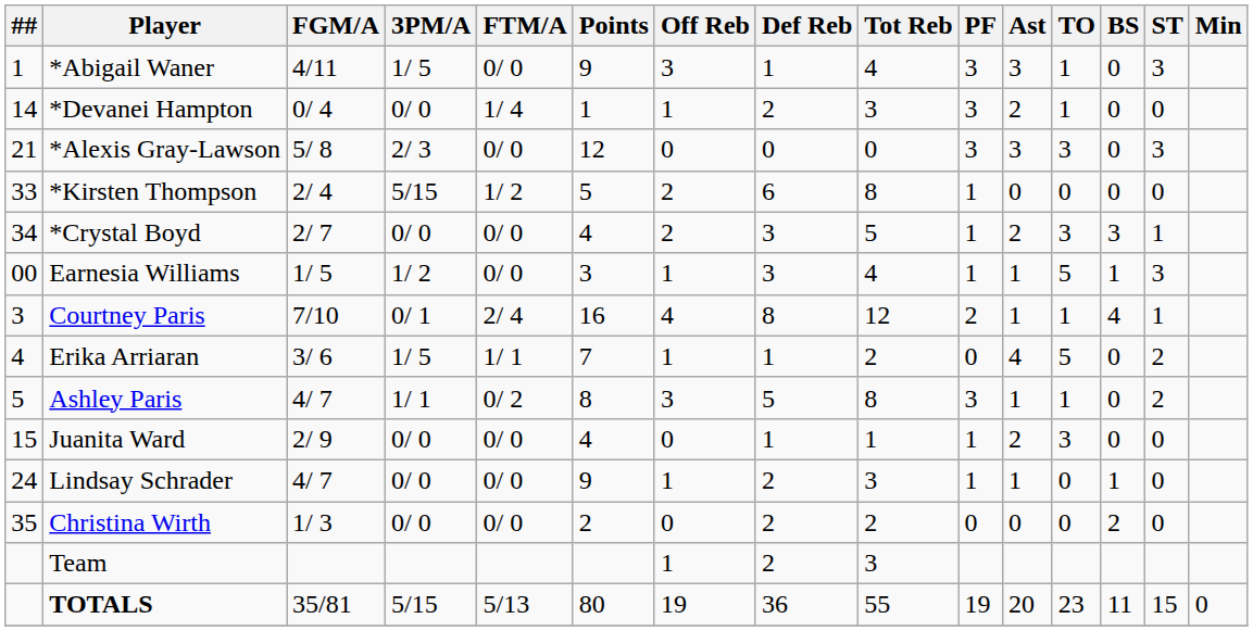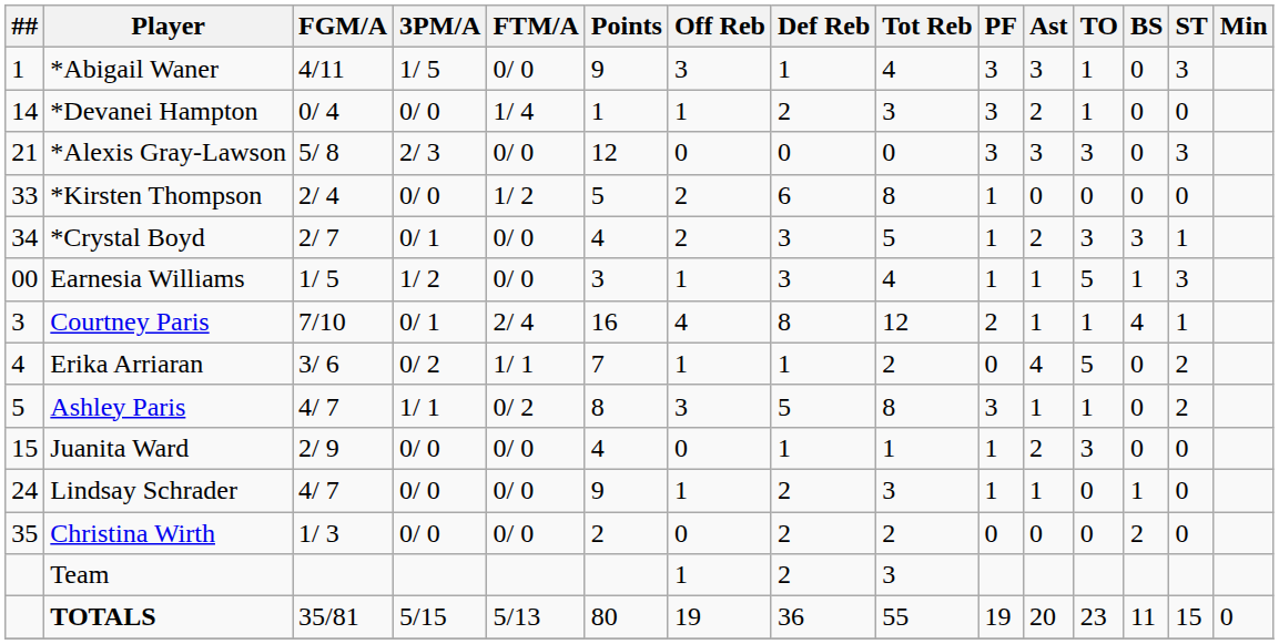*Kirsten Thompson | 3PM/A: 5/15 -> 0/ 0
*Crystal Boyd | 3PM/A: 0/ 0 -> 0/ 1
Erika Arriaran | 3PM/A: 1/ 5 -> 0/ 2
